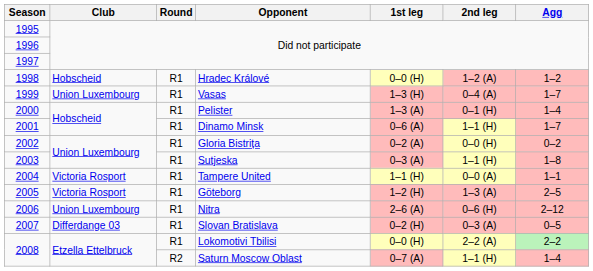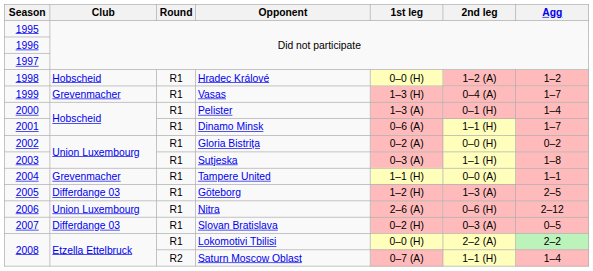1999 | Club: Union Luxembourg -> Grevenmacher
2004 | Club: Victoria Rosport -> Grevenmacher
2005 | Club: Victoria Rosport -> Differdange 03
